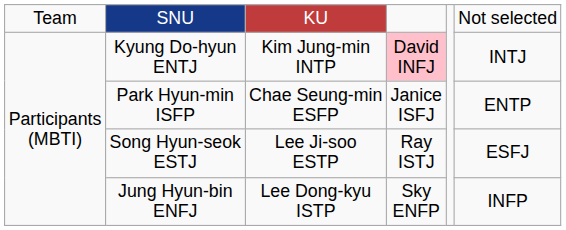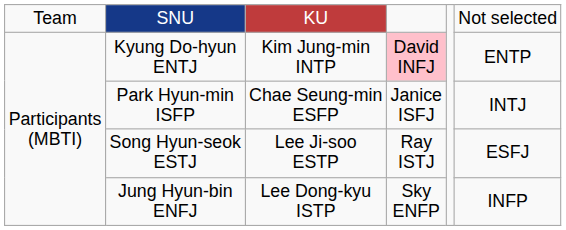Kyung Do-hyun ENTJ | column 6: INTJ -> ENTP
Park Hyun-min ISFP | column 6: ENTP -> INTJ
